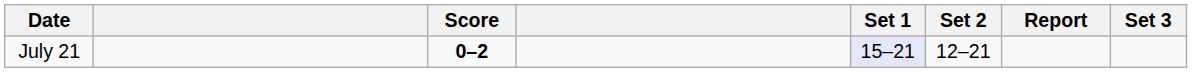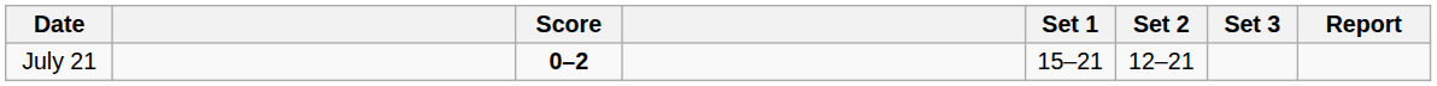columns swapped: Set 3 <-> Report
July 21 | Set 1: lavender background -> no background
